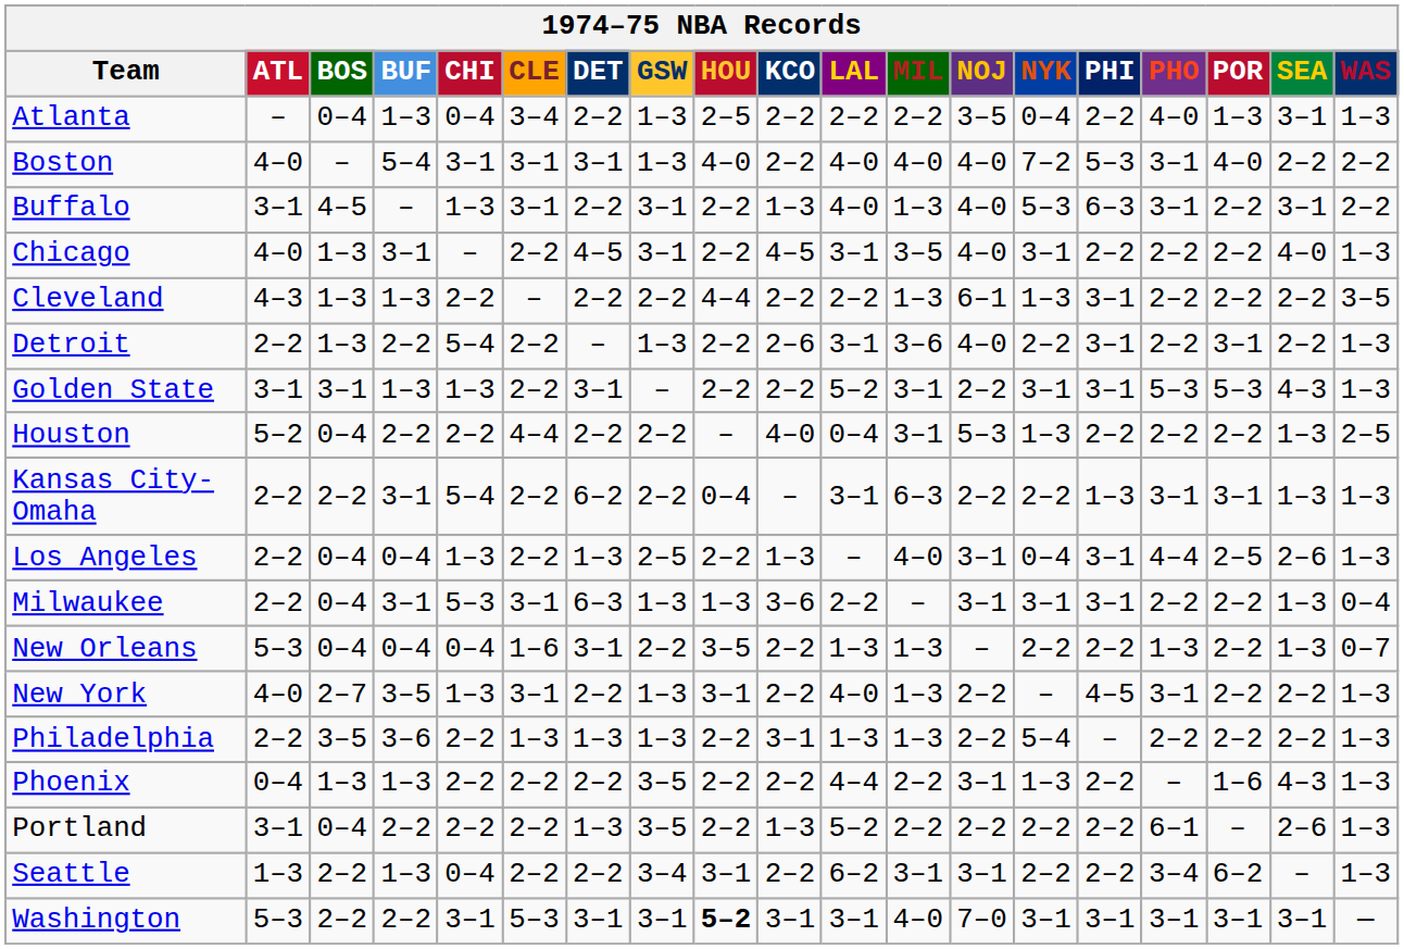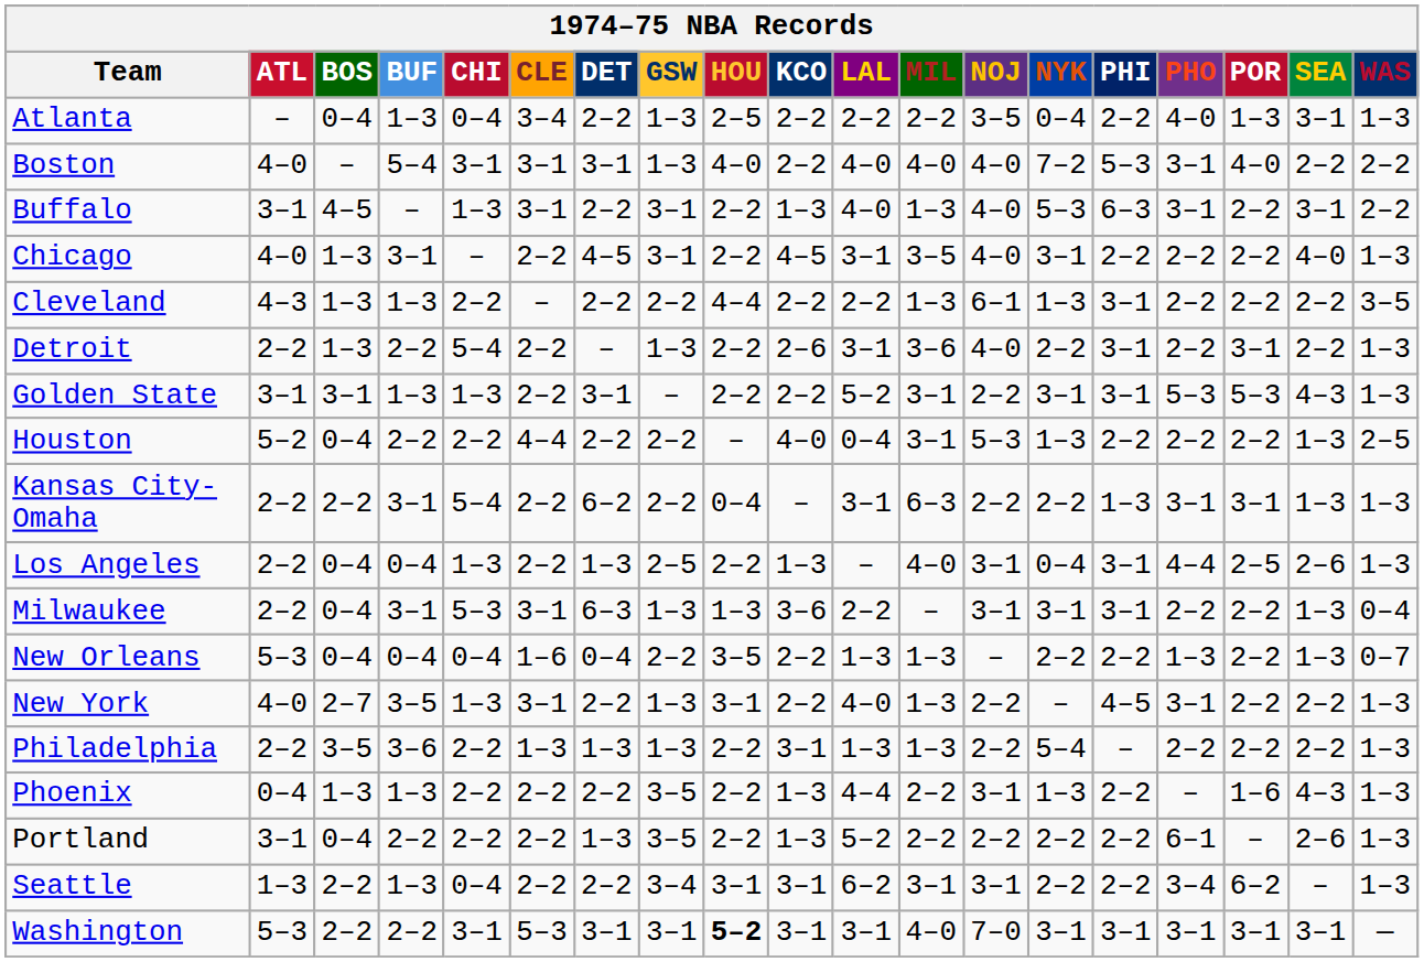New Orleans | DET: 3–1 -> 0–4
Phoenix | KCO: 2–2 -> 1–3
Seattle | KCO: 2–2 -> 3–1
